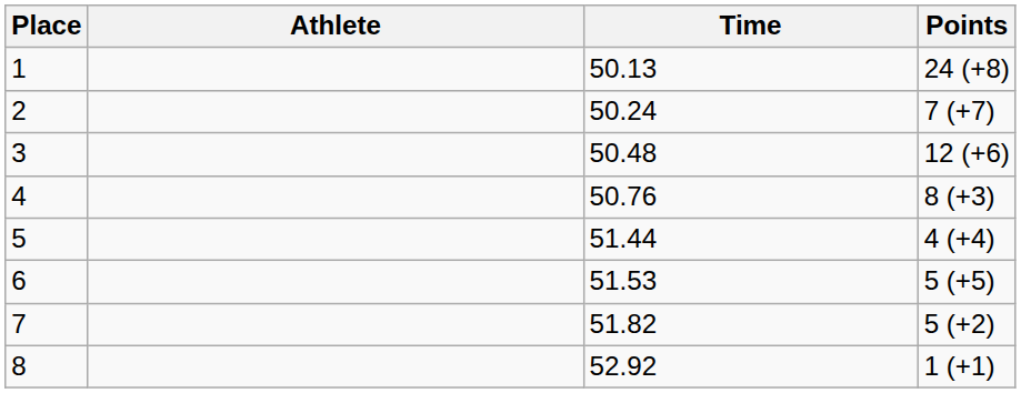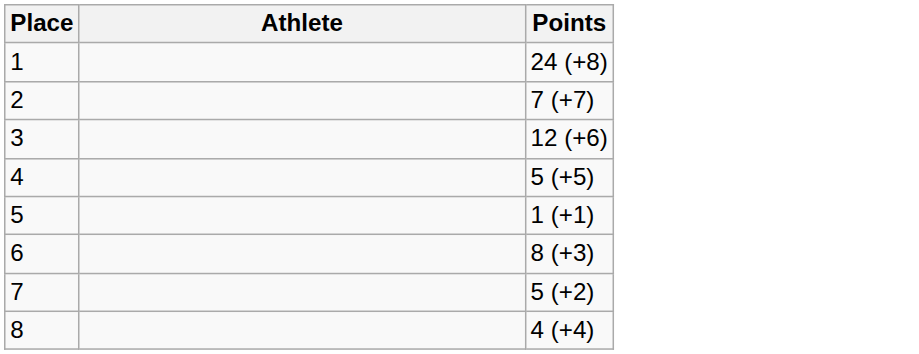- column: Time | 50.13 | 50.24 | 50.48 | 50.76 | 51.44 | 51.53 | 51.82 | 52.92
4 | Points: 8 (+3) -> 5 (+5)
5 | Points: 4 (+4) -> 1 (+1)
6 | Points: 5 (+5) -> 8 (+3)
8 | Points: 1 (+1) -> 4 (+4)
